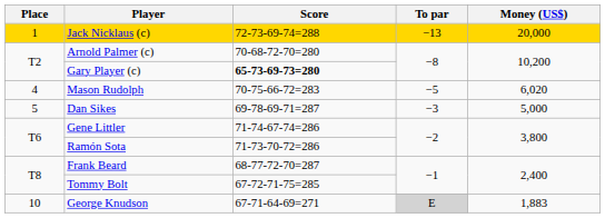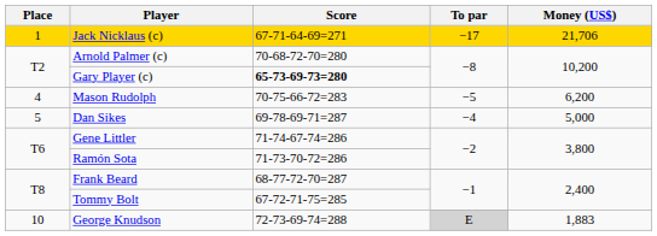Jack Nicklaus (c) | Score: 72-73-69-74=288 -> 67-71-64-69=271
Jack Nicklaus (c) | To par: −13 -> −17
Jack Nicklaus (c) | Money (US$): 20,000 -> 21,706
Mason Rudolph | Money (US$): 6,020 -> 6,200
Dan Sikes | To par: −3 -> −4
George Knudson | Score: 67-71-64-69=271 -> 72-73-69-74=288
